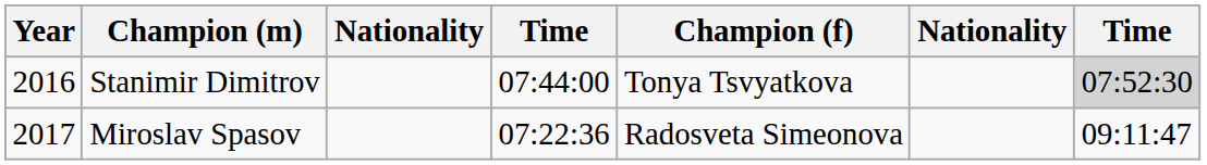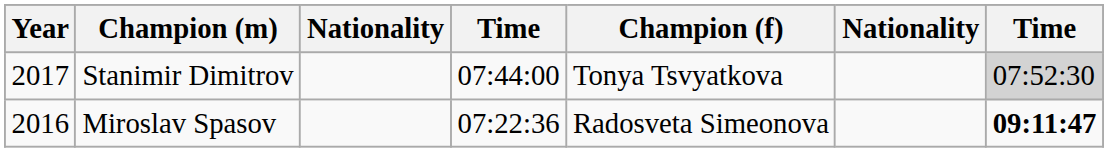Stanimir Dimitrov | Year: 2016 -> 2017
Miroslav Spasov | Year: 2017 -> 2016
Miroslav Spasov | column 7: normal -> bold
